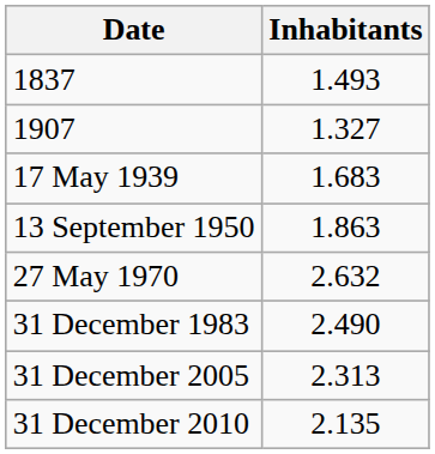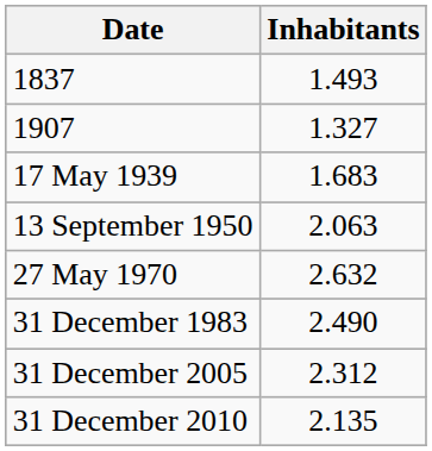13 September 1950 | Inhabitants: 1.863 -> 2.063
31 December 2005 | Inhabitants: 2.313 -> 2.312
